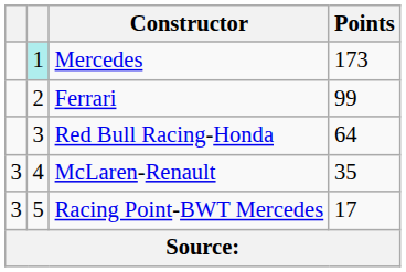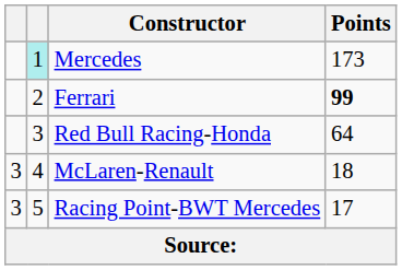Ferrari | Points: normal -> bold
McLaren-Renault | Points: 35 -> 18
